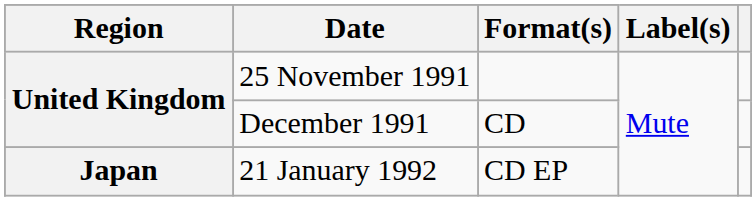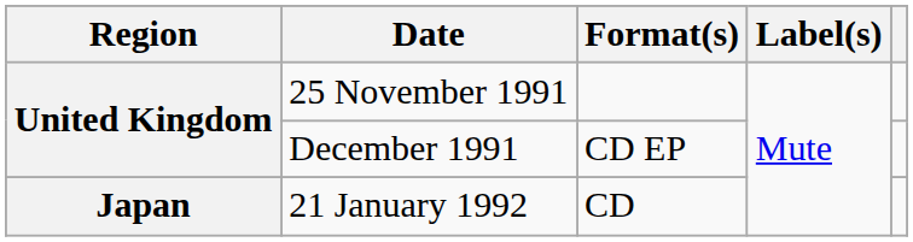December 1991 | Format(s): CD -> CD EP
21 January 1992 | Format(s): CD EP -> CD
